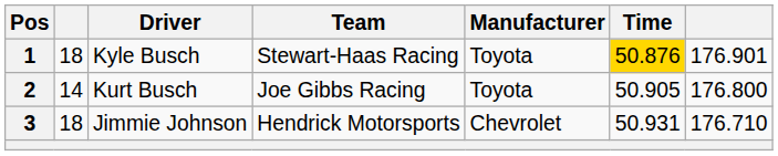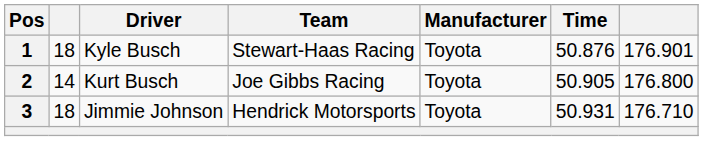1 | Time: gold background -> no background
3 | Manufacturer: Chevrolet -> Toyota
